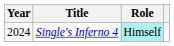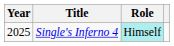Single's Inferno 4 | Year: 2024 -> 2025
